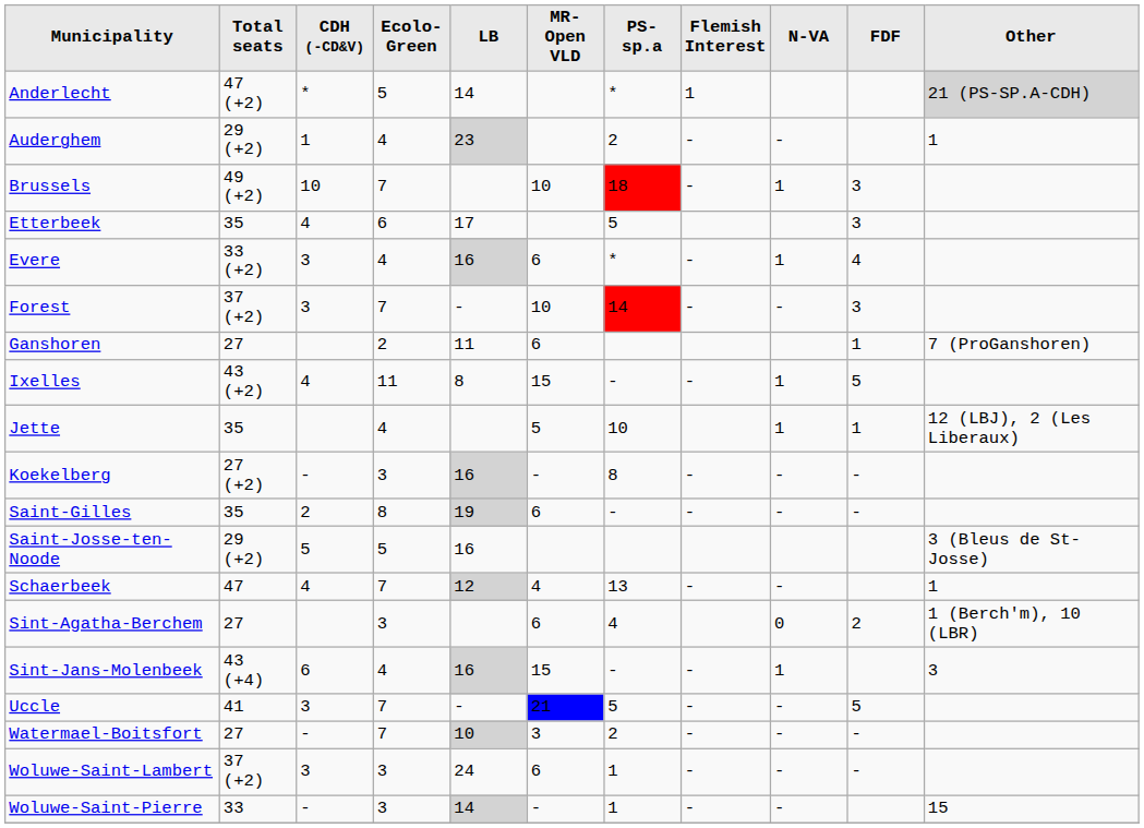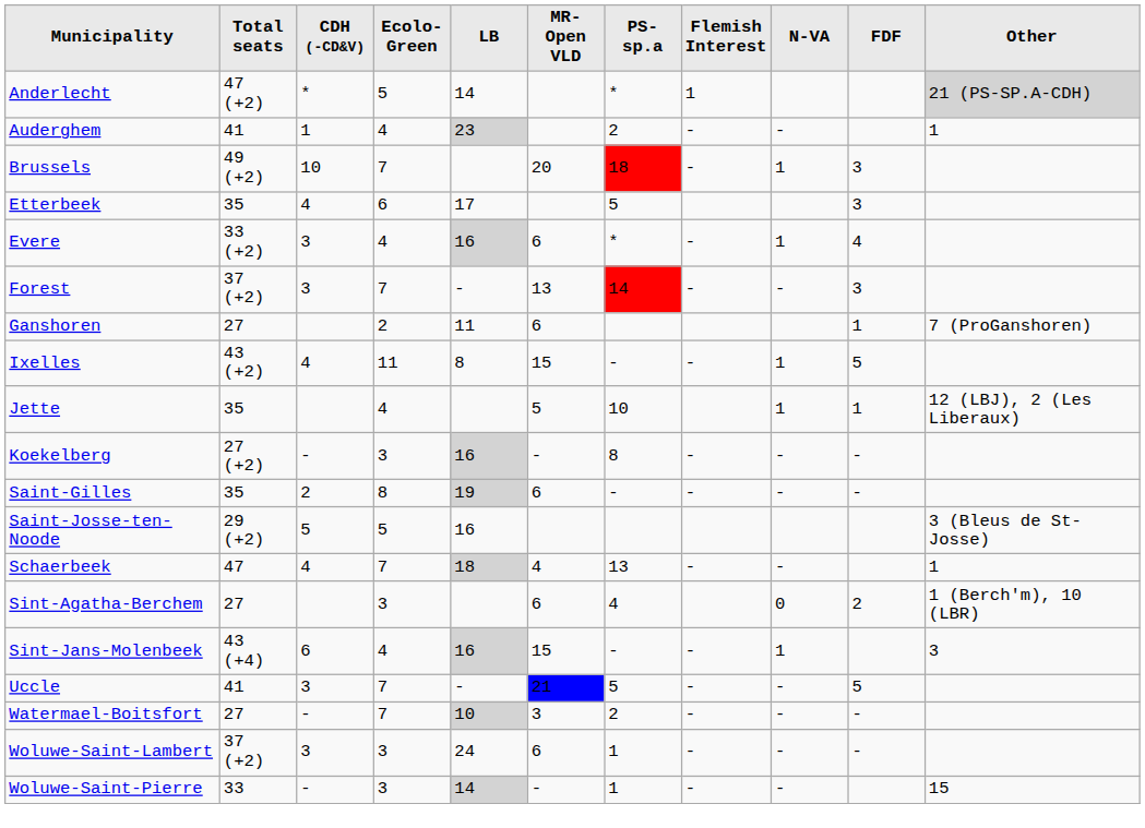Auderghem | Total seats: 29 (+2) -> 41
Brussels | MR- Open VLD: 10 -> 20
Forest | MR- Open VLD: 10 -> 13
Schaerbeek | LB: 12 -> 18
